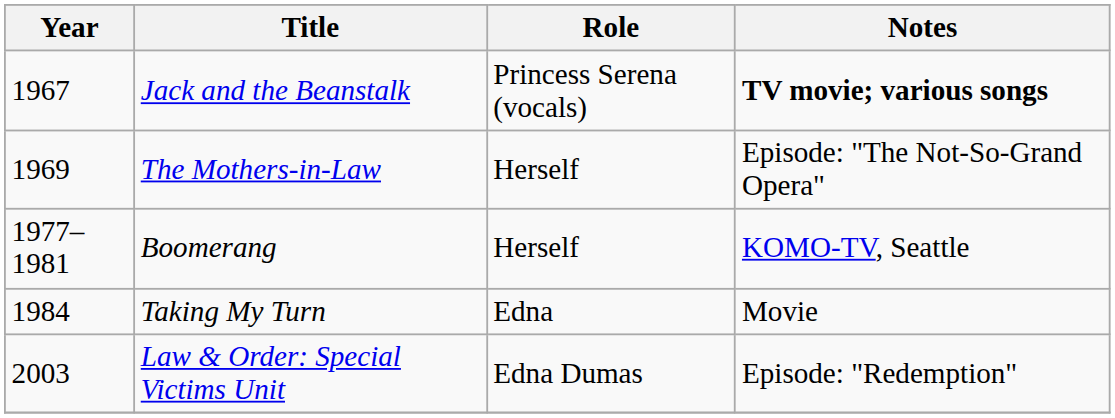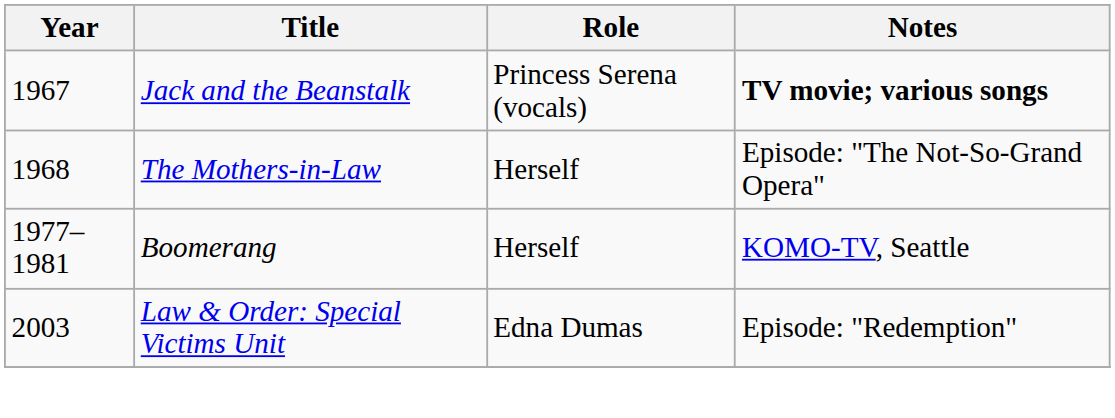The Mothers-in-Law | Year: 1969 -> 1968
- row: 1984 | Taking My Turn | Edna | Movie
